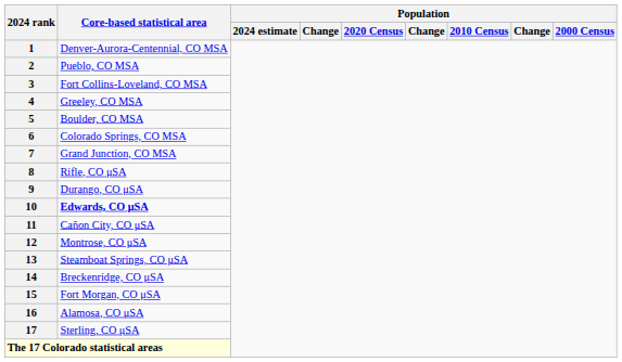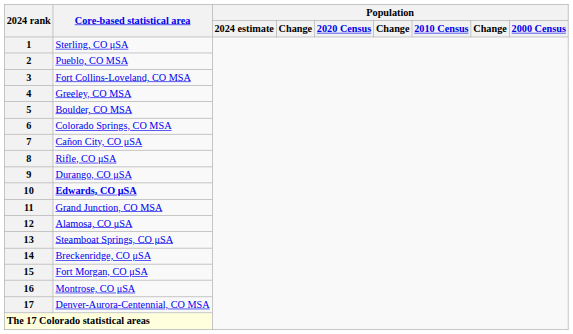1 | Core-based statistical area: Denver-Aurora-Centennial, CO MSA -> Sterling, CO μSA
7 | Core-based statistical area: Grand Junction, CO MSA -> Cañon City, CO μSA
11 | Core-based statistical area: Cañon City, CO μSA -> Grand Junction, CO MSA
12 | Core-based statistical area: Montrose, CO μSA -> Alamosa, CO μSA
16 | Core-based statistical area: Alamosa, CO μSA -> Montrose, CO μSA
17 | Core-based statistical area: Sterling, CO μSA -> Denver-Aurora-Centennial, CO MSA
